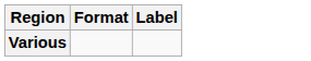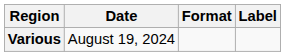+ column: Date | August 19, 2024
